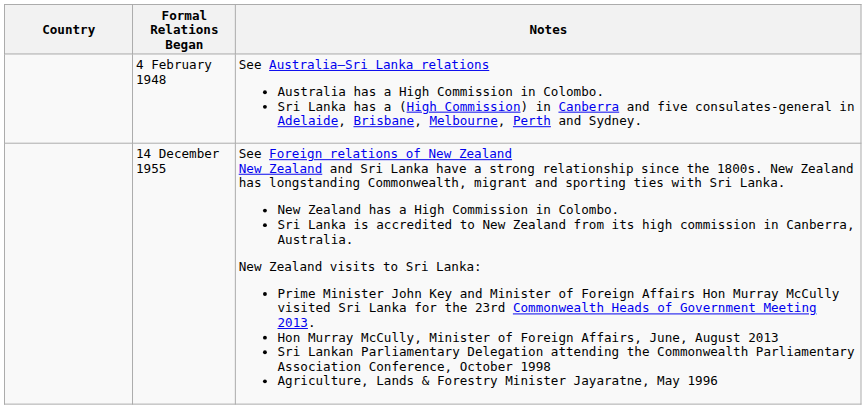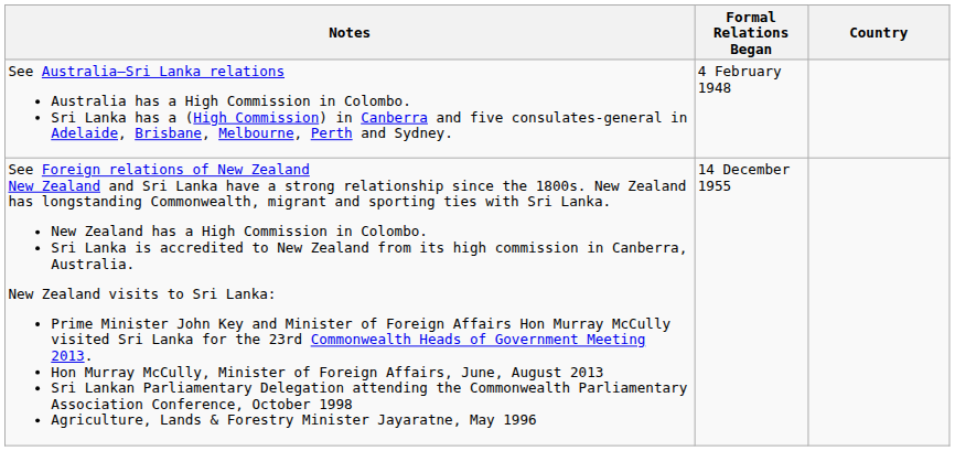columns swapped: Country <-> Notes
